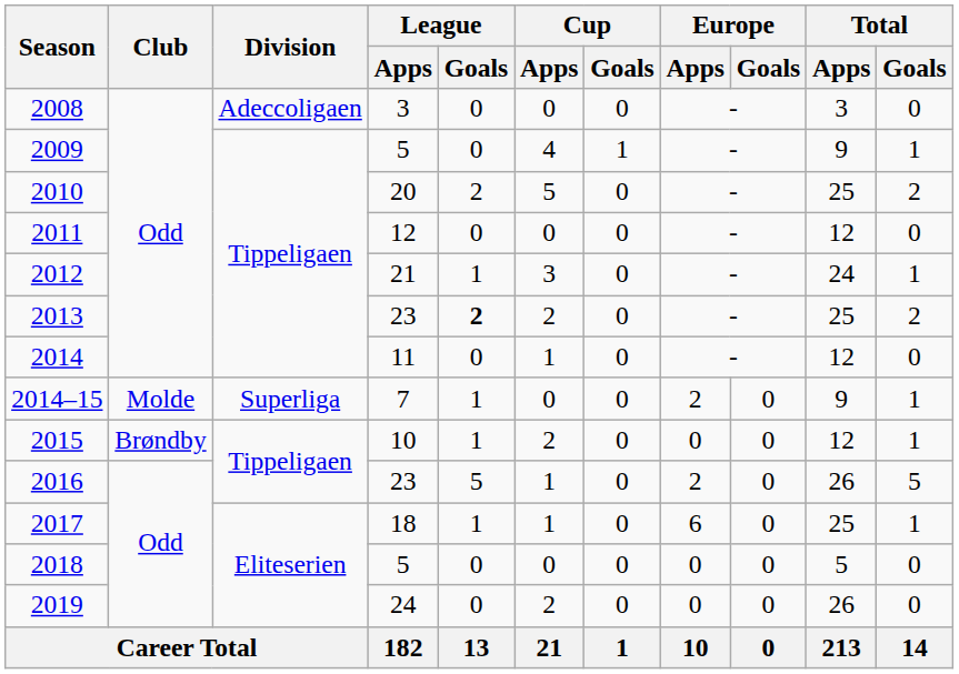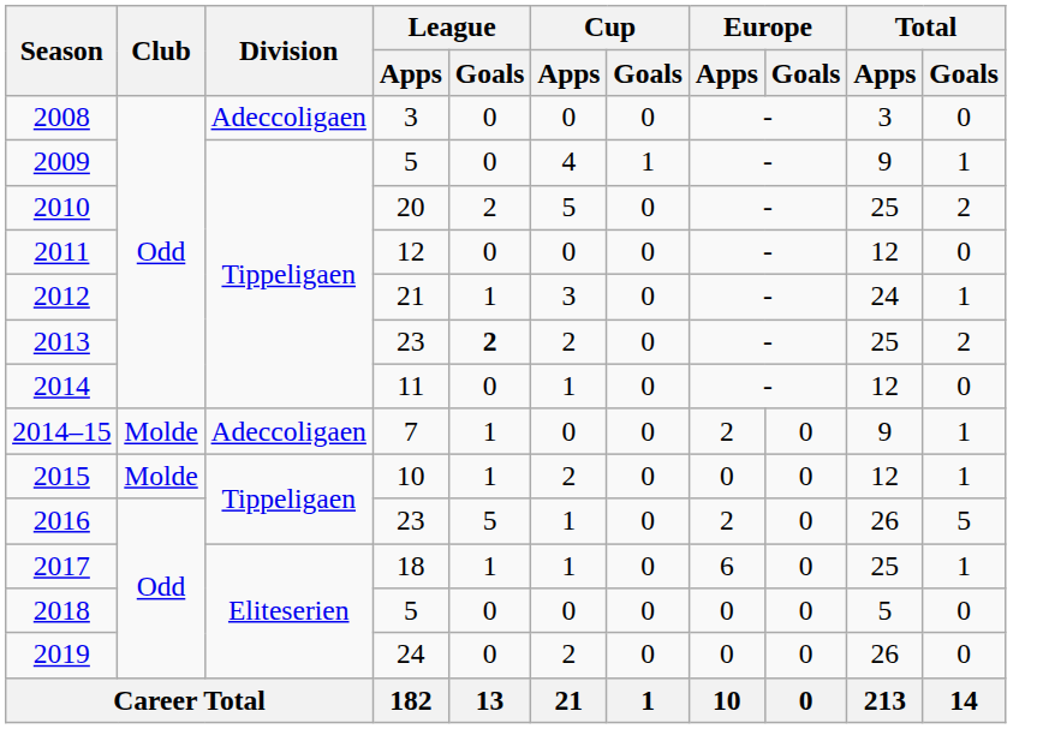2014–15 | Division: Superliga -> Adeccoligaen
2015 | Club: Brøndby -> Molde
